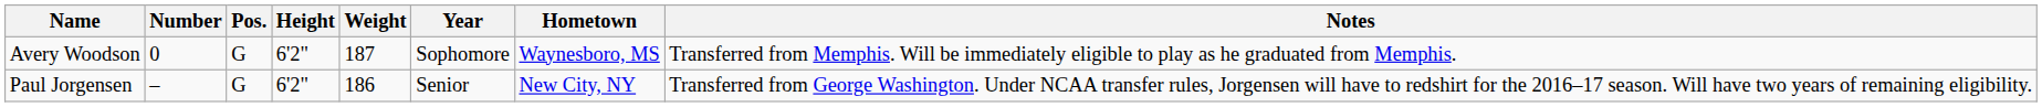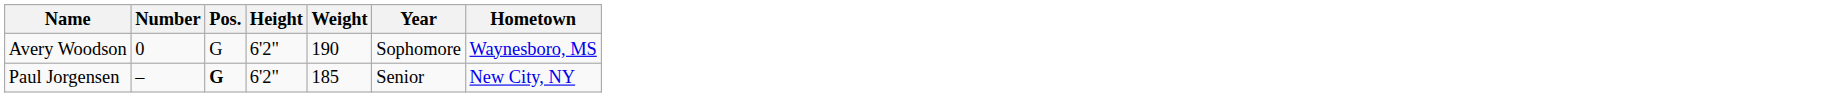- column: Notes | Transferred from Memphis. Will be immediately eligible to play as he graduated from Memphis. | Transferred from George Washington. Under NCAA transfer rules, Jorgensen will have to redshirt for the 2016–17 season. Will have two years of remaining eligibility.
Avery Woodson | Weight: 187 -> 190
Paul Jorgensen | Pos.: normal -> bold
Paul Jorgensen | Weight: 186 -> 185
